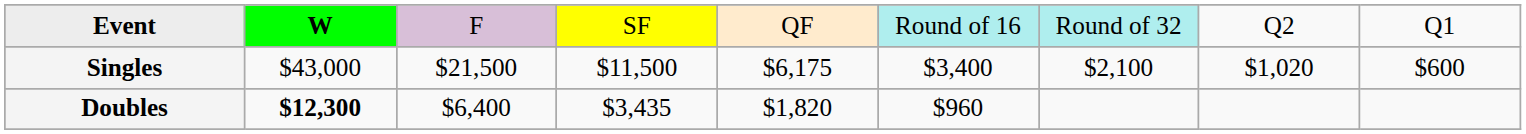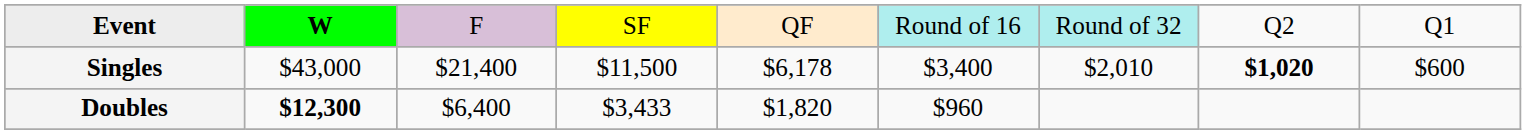Singles | column 3: $21,500 -> $21,400
Singles | column 5: $6,175 -> $6,178
Singles | column 7: $2,100 -> $2,010
Singles | column 8: normal -> bold
Doubles | column 4: $3,435 -> $3,433
